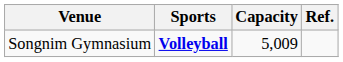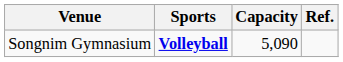Songnim Gymnasium | Capacity: 5,009 -> 5,090
